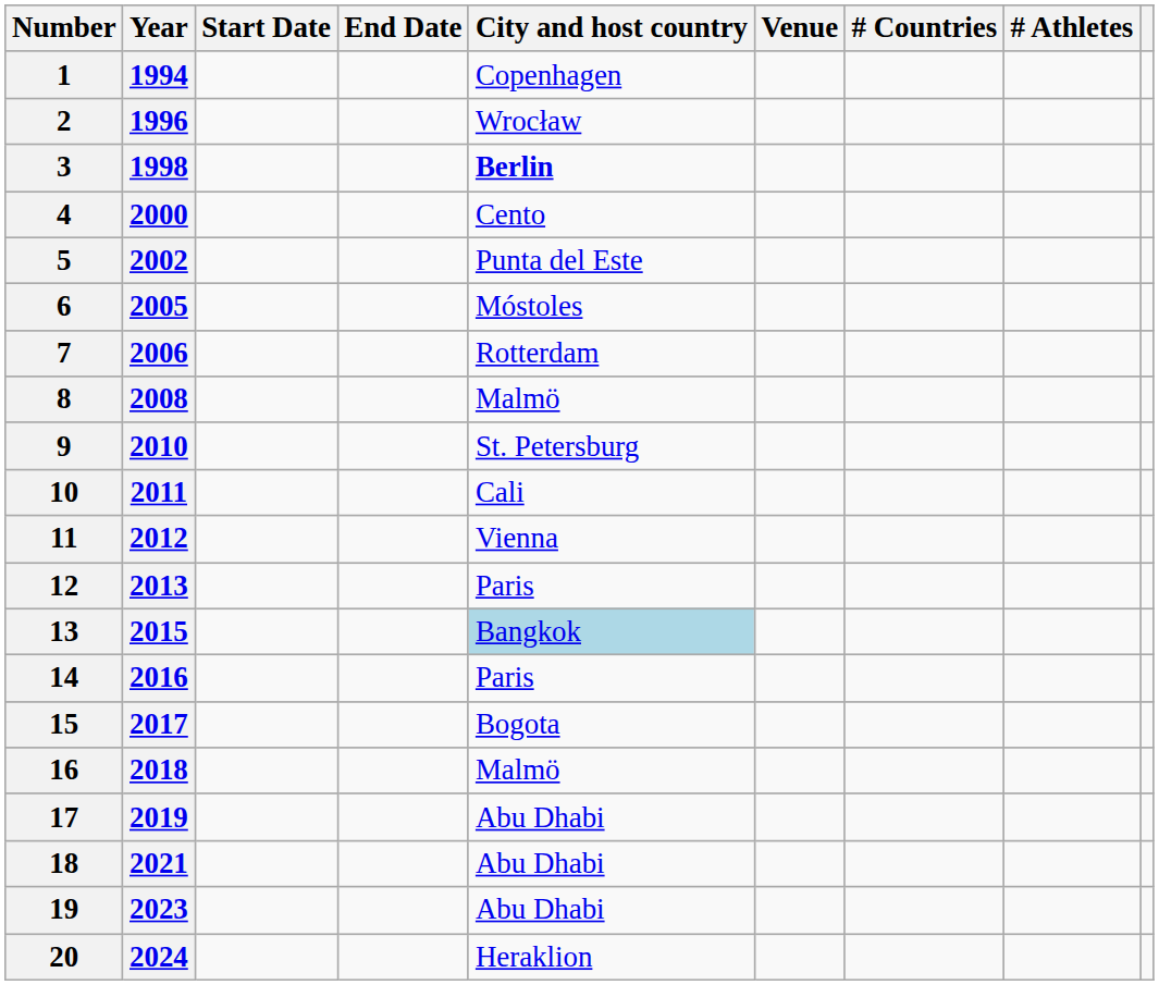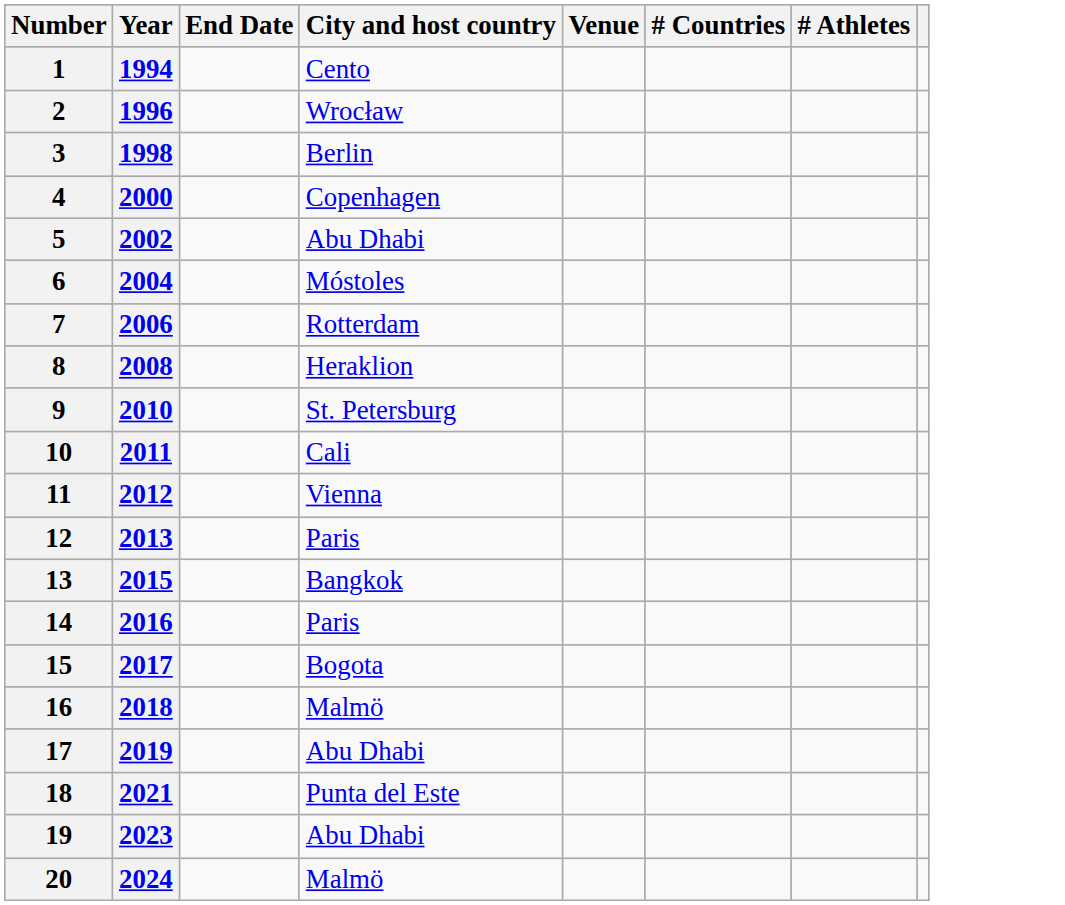- column: Start Date
1 | City and host country: Copenhagen -> Cento
3 | City and host country: bold -> normal
4 | City and host country: Cento -> Copenhagen
5 | City and host country: Punta del Este -> Abu Dhabi
6 | Year: 2005 -> 2004
8 | City and host country: Malmö -> Heraklion
13 | City and host country: lightblue background -> no background
18 | City and host country: Abu Dhabi -> Punta del Este
20 | City and host country: Heraklion -> Malmö
